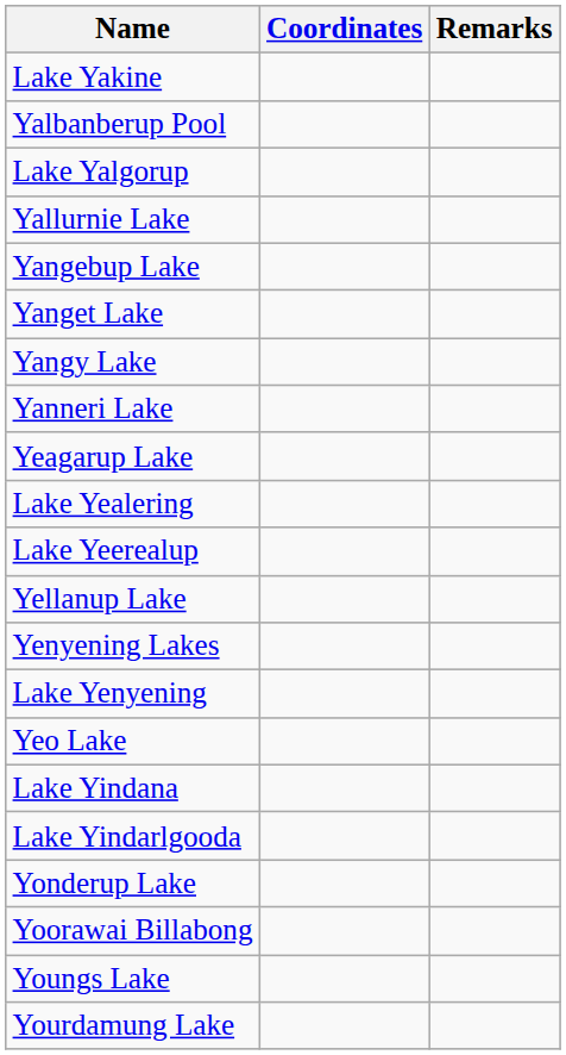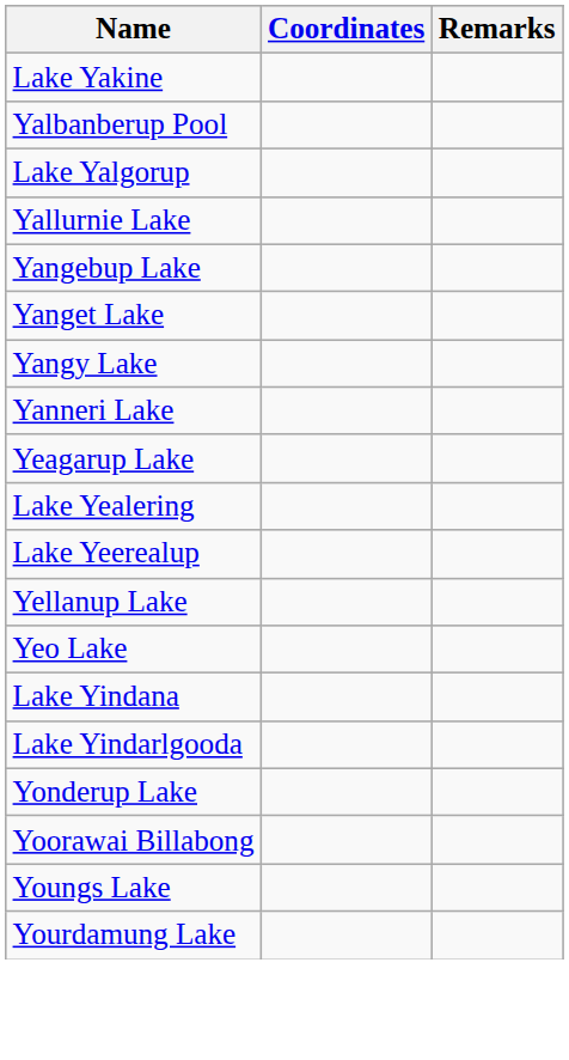- row: Yenyening Lakes
- row: Lake Yenyening
